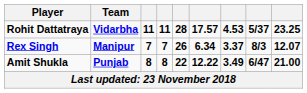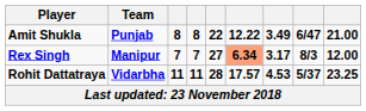rows swapped: Rohit Dattatraya <-> Amit Shukla
Rex Singh | column 5: 26 -> 27
Rex Singh | column 6: no background -> lightsalmon background
Rex Singh | column 7: 3.37 -> 3.17
Rex Singh | column 9: 12.07 -> 12.00
